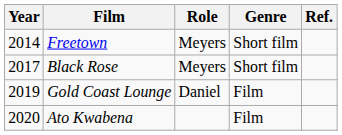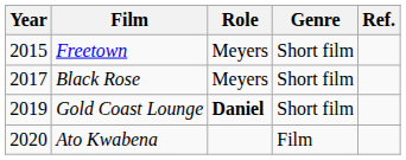Freetown | Year: 2014 -> 2015
Gold Coast Lounge | Role: normal -> bold
Gold Coast Lounge | Genre: Film -> Short film
